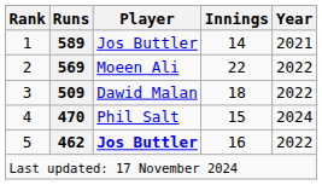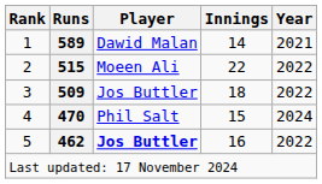1 | Player: Jos Buttler -> Dawid Malan
2 | Runs: 569 -> 515
3 | Player: Dawid Malan -> Jos Buttler
